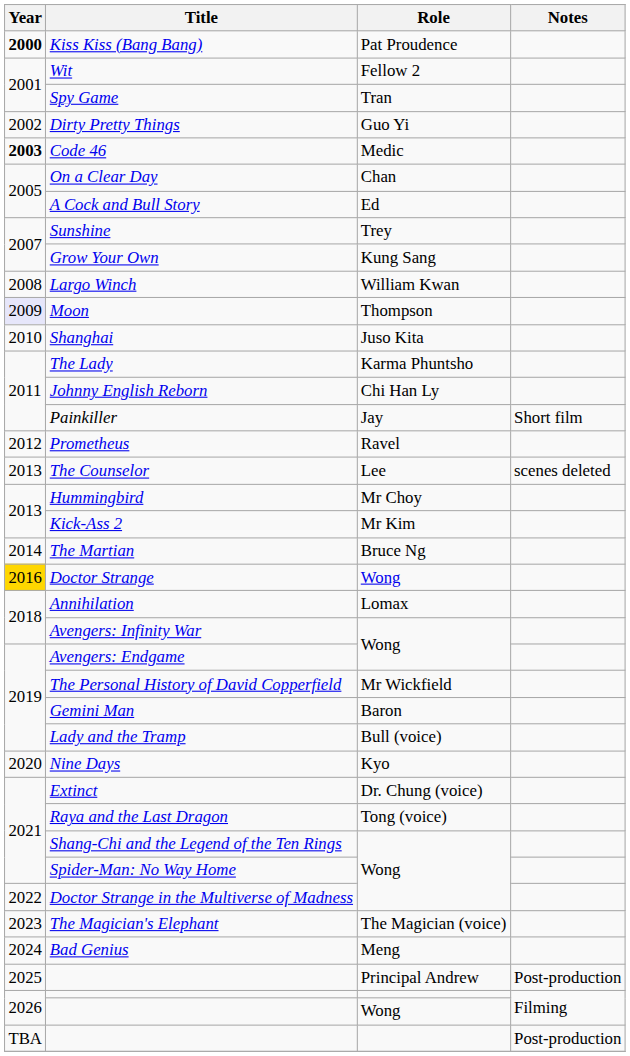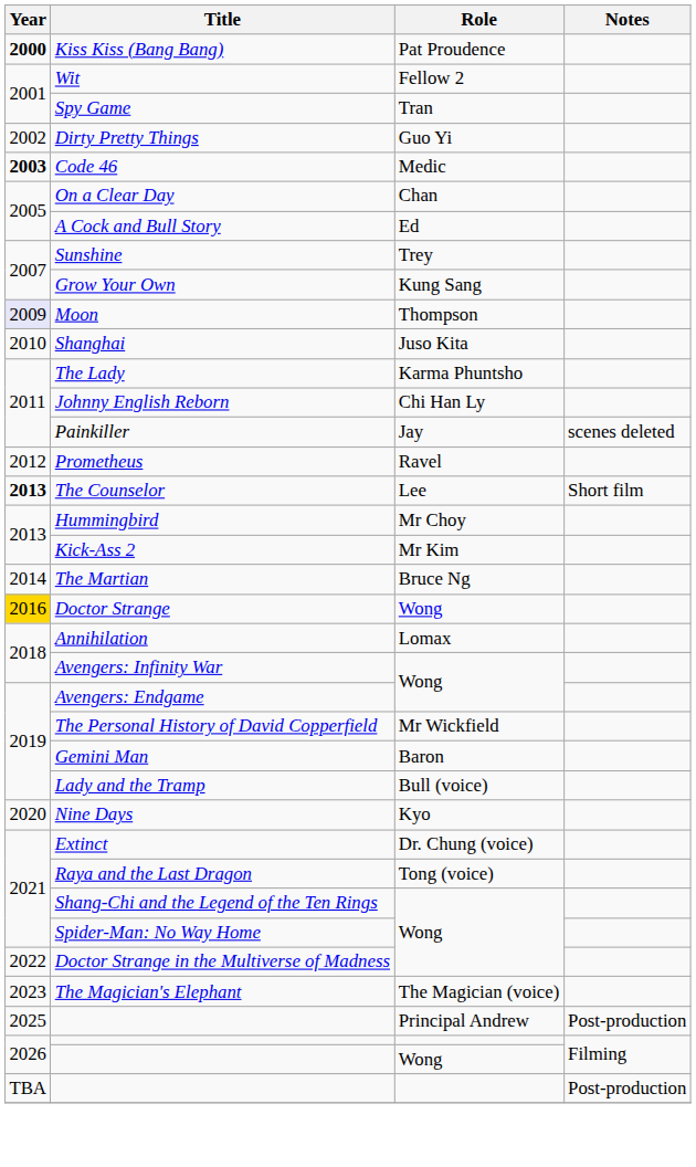- row: 2008 | Largo Winch | William Kwan
Painkiller | Notes: Short film -> scenes deleted
The Counselor | Year: normal -> bold
The Counselor | Notes: scenes deleted -> Short film
- row: 2024 | Bad Genius | Meng
